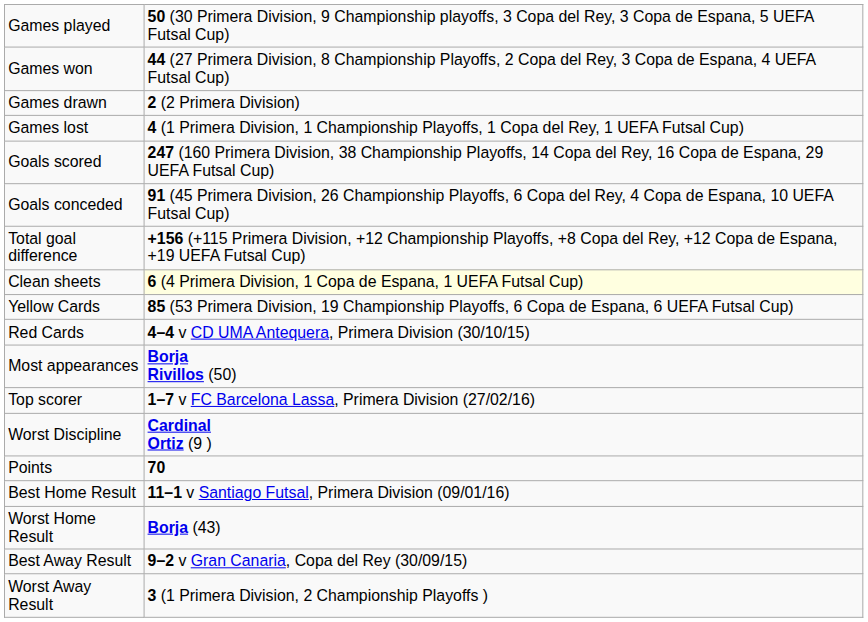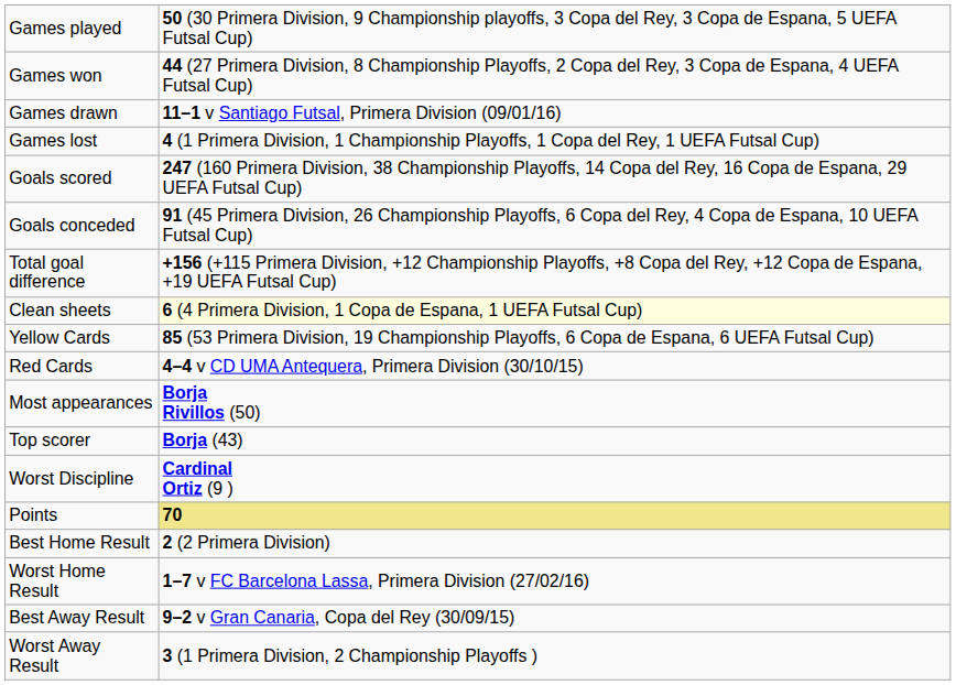Games drawn | column 2: 2 (2 Primera Division) -> 11–1 v Santiago Futsal, Primera Division (09/01/16)
Top scorer | column 2: 1–7 v FC Barcelona Lassa, Primera Division (27/02/16) -> Borja (43)
Points | column 2: no background -> khaki background
Best Home Result | column 2: 11–1 v Santiago Futsal, Primera Division (09/01/16) -> 2 (2 Primera Division)
Worst Home Result | column 2: Borja (43) -> 1–7 v FC Barcelona Lassa, Primera Division (27/02/16)
